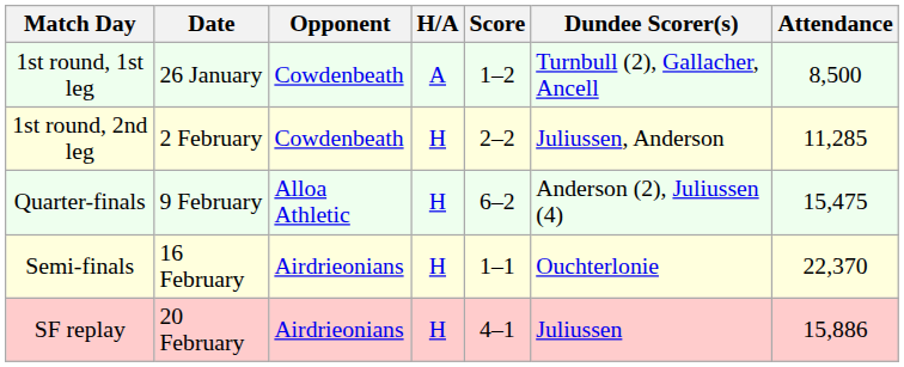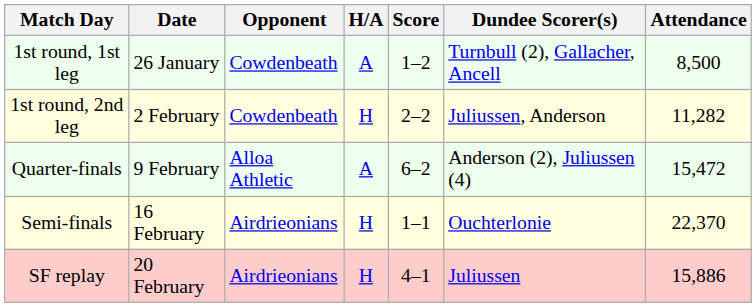1st round, 2nd leg | Attendance: 11,285 -> 11,282
Quarter-finals | H/A: H -> A
Quarter-finals | Attendance: 15,475 -> 15,472
